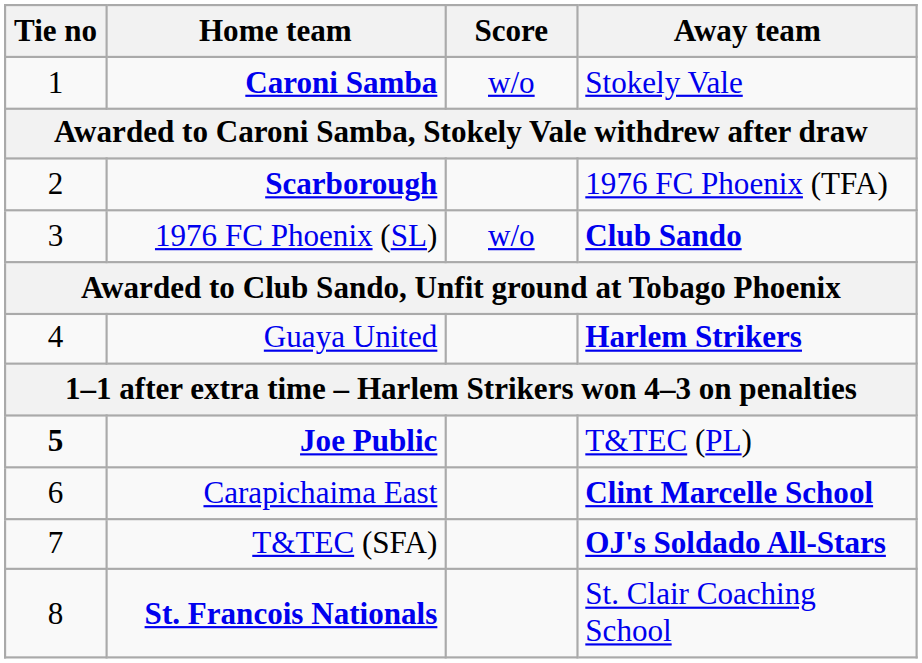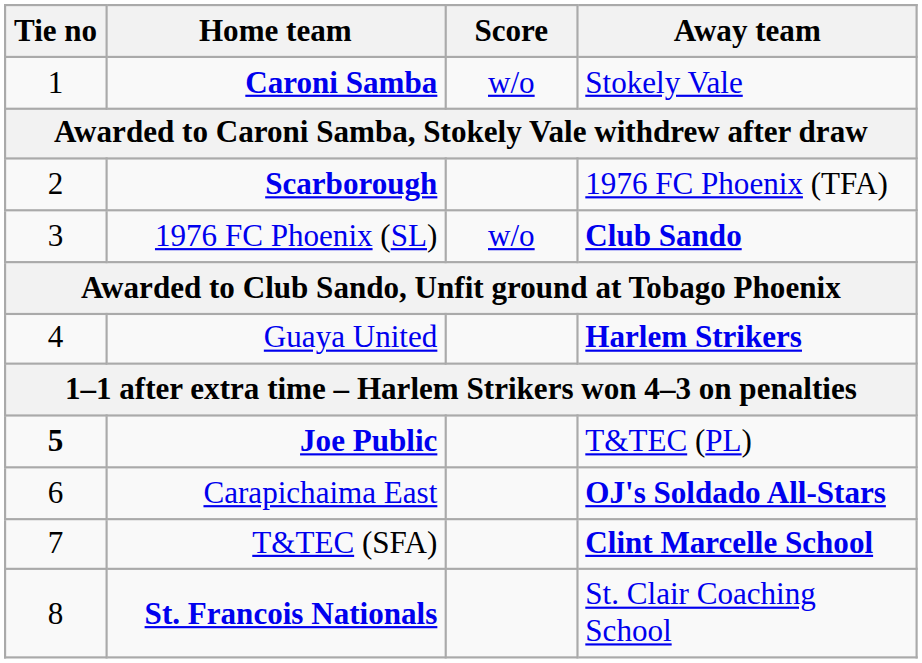Carapichaima East | Away team: Clint Marcelle School -> OJ's Soldado All-Stars
T&TEC (SFA) | Away team: OJ's Soldado All-Stars -> Clint Marcelle School
